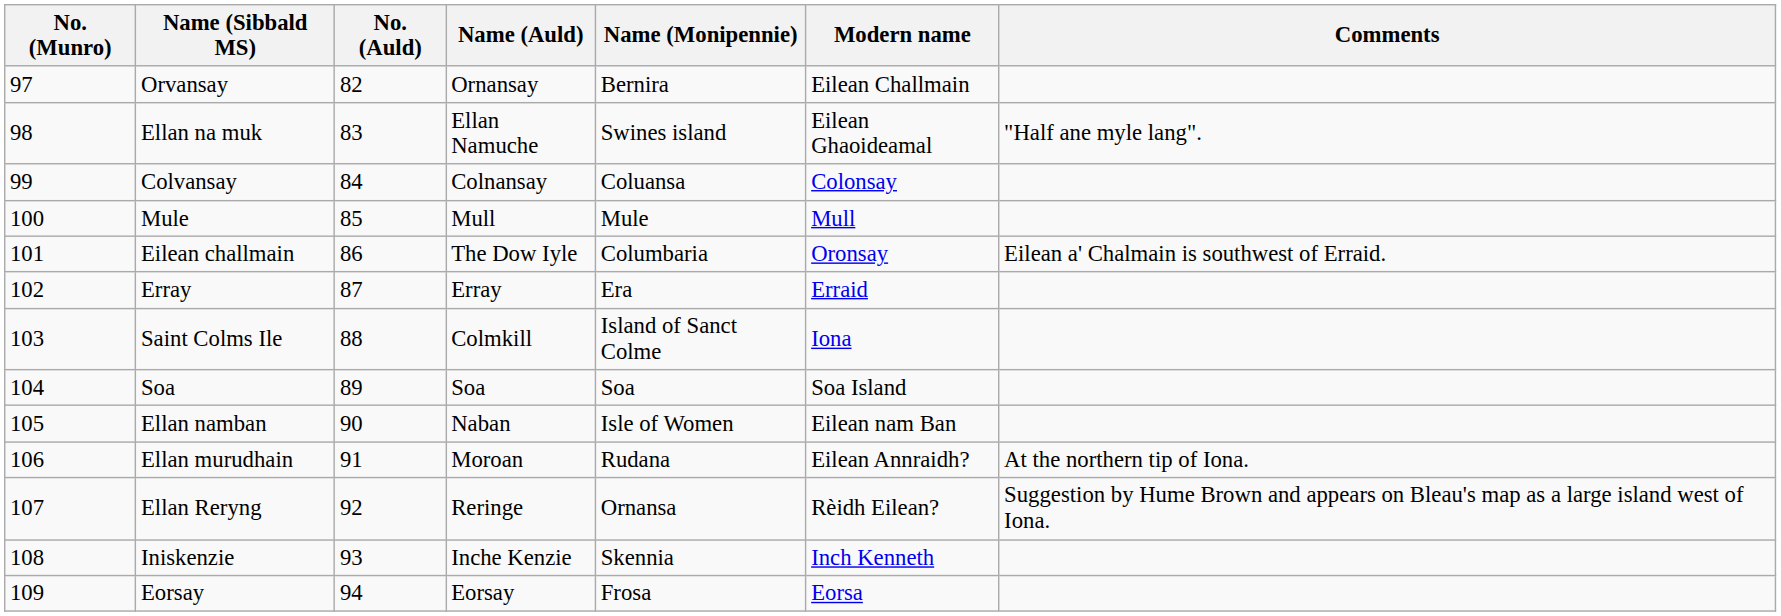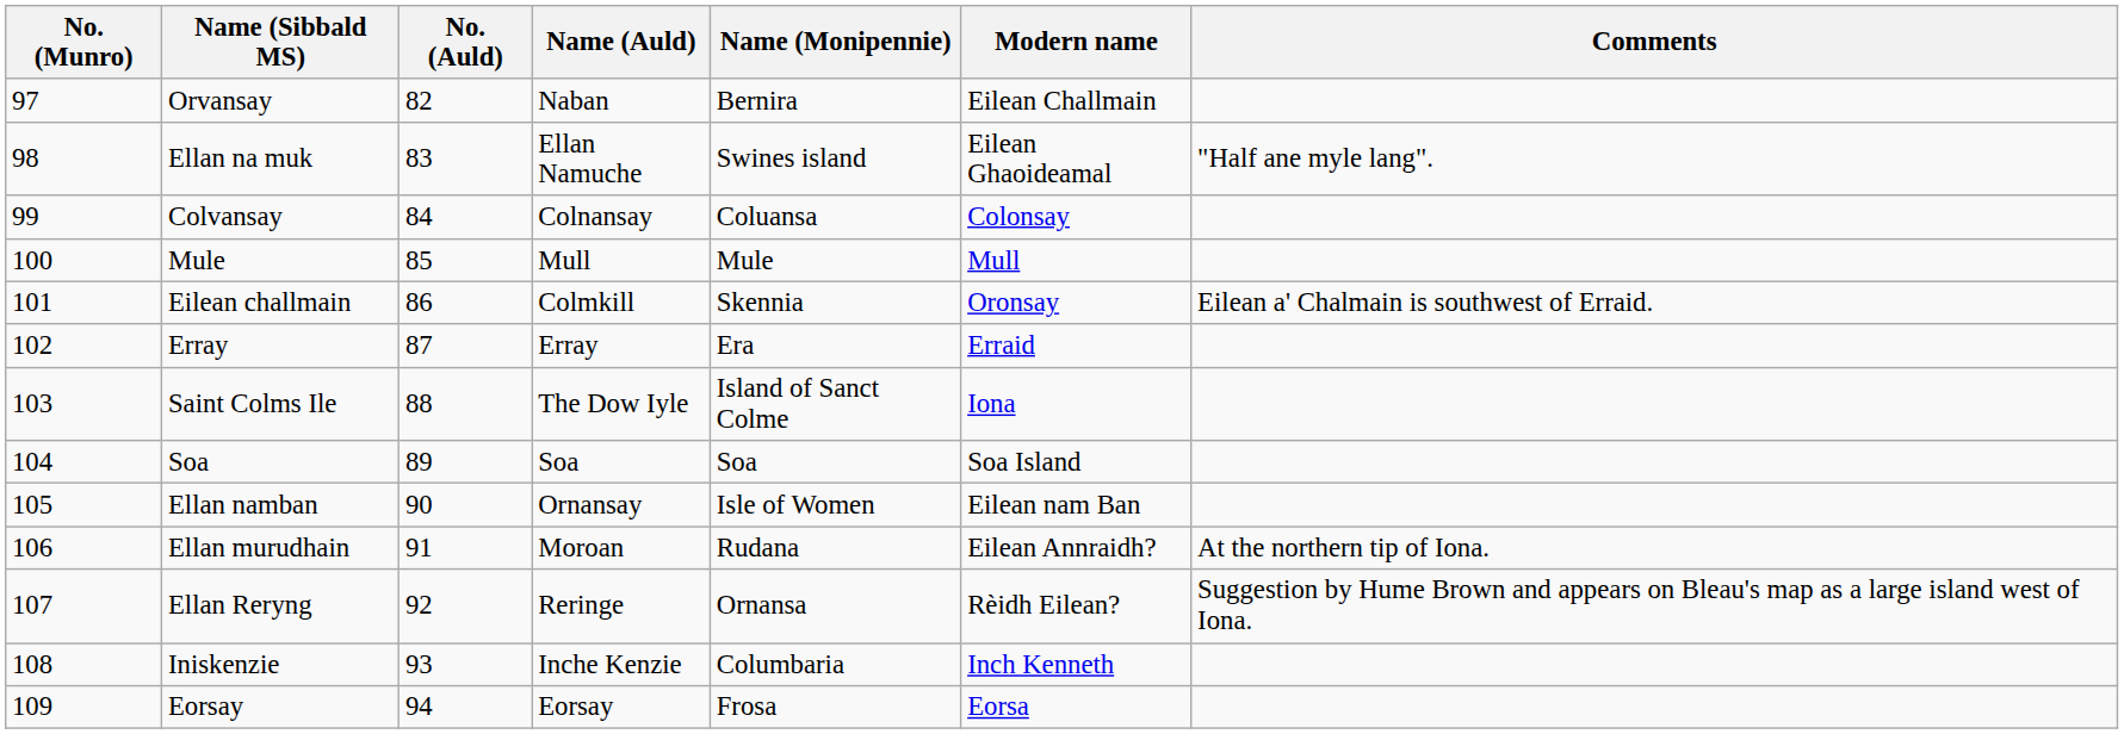Orvansay | Name (Auld): Ornansay -> Naban
Eilean challmain | Name (Auld): The Dow Iyle -> Colmkill
Eilean challmain | Name (Monipennie): Columbaria -> Skennia
Saint Colms Ile | Name (Auld): Colmkill -> The Dow Iyle
Ellan namban | Name (Auld): Naban -> Ornansay
Iniskenzie | Name (Monipennie): Skennia -> Columbaria
